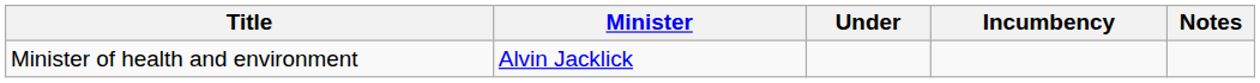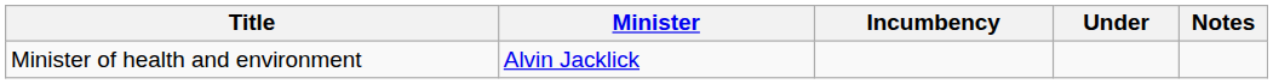columns swapped: Incumbency <-> Under
